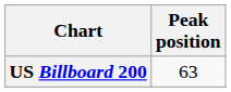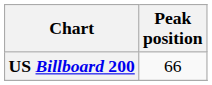US Billboard 200 | Peak position: 63 -> 66
